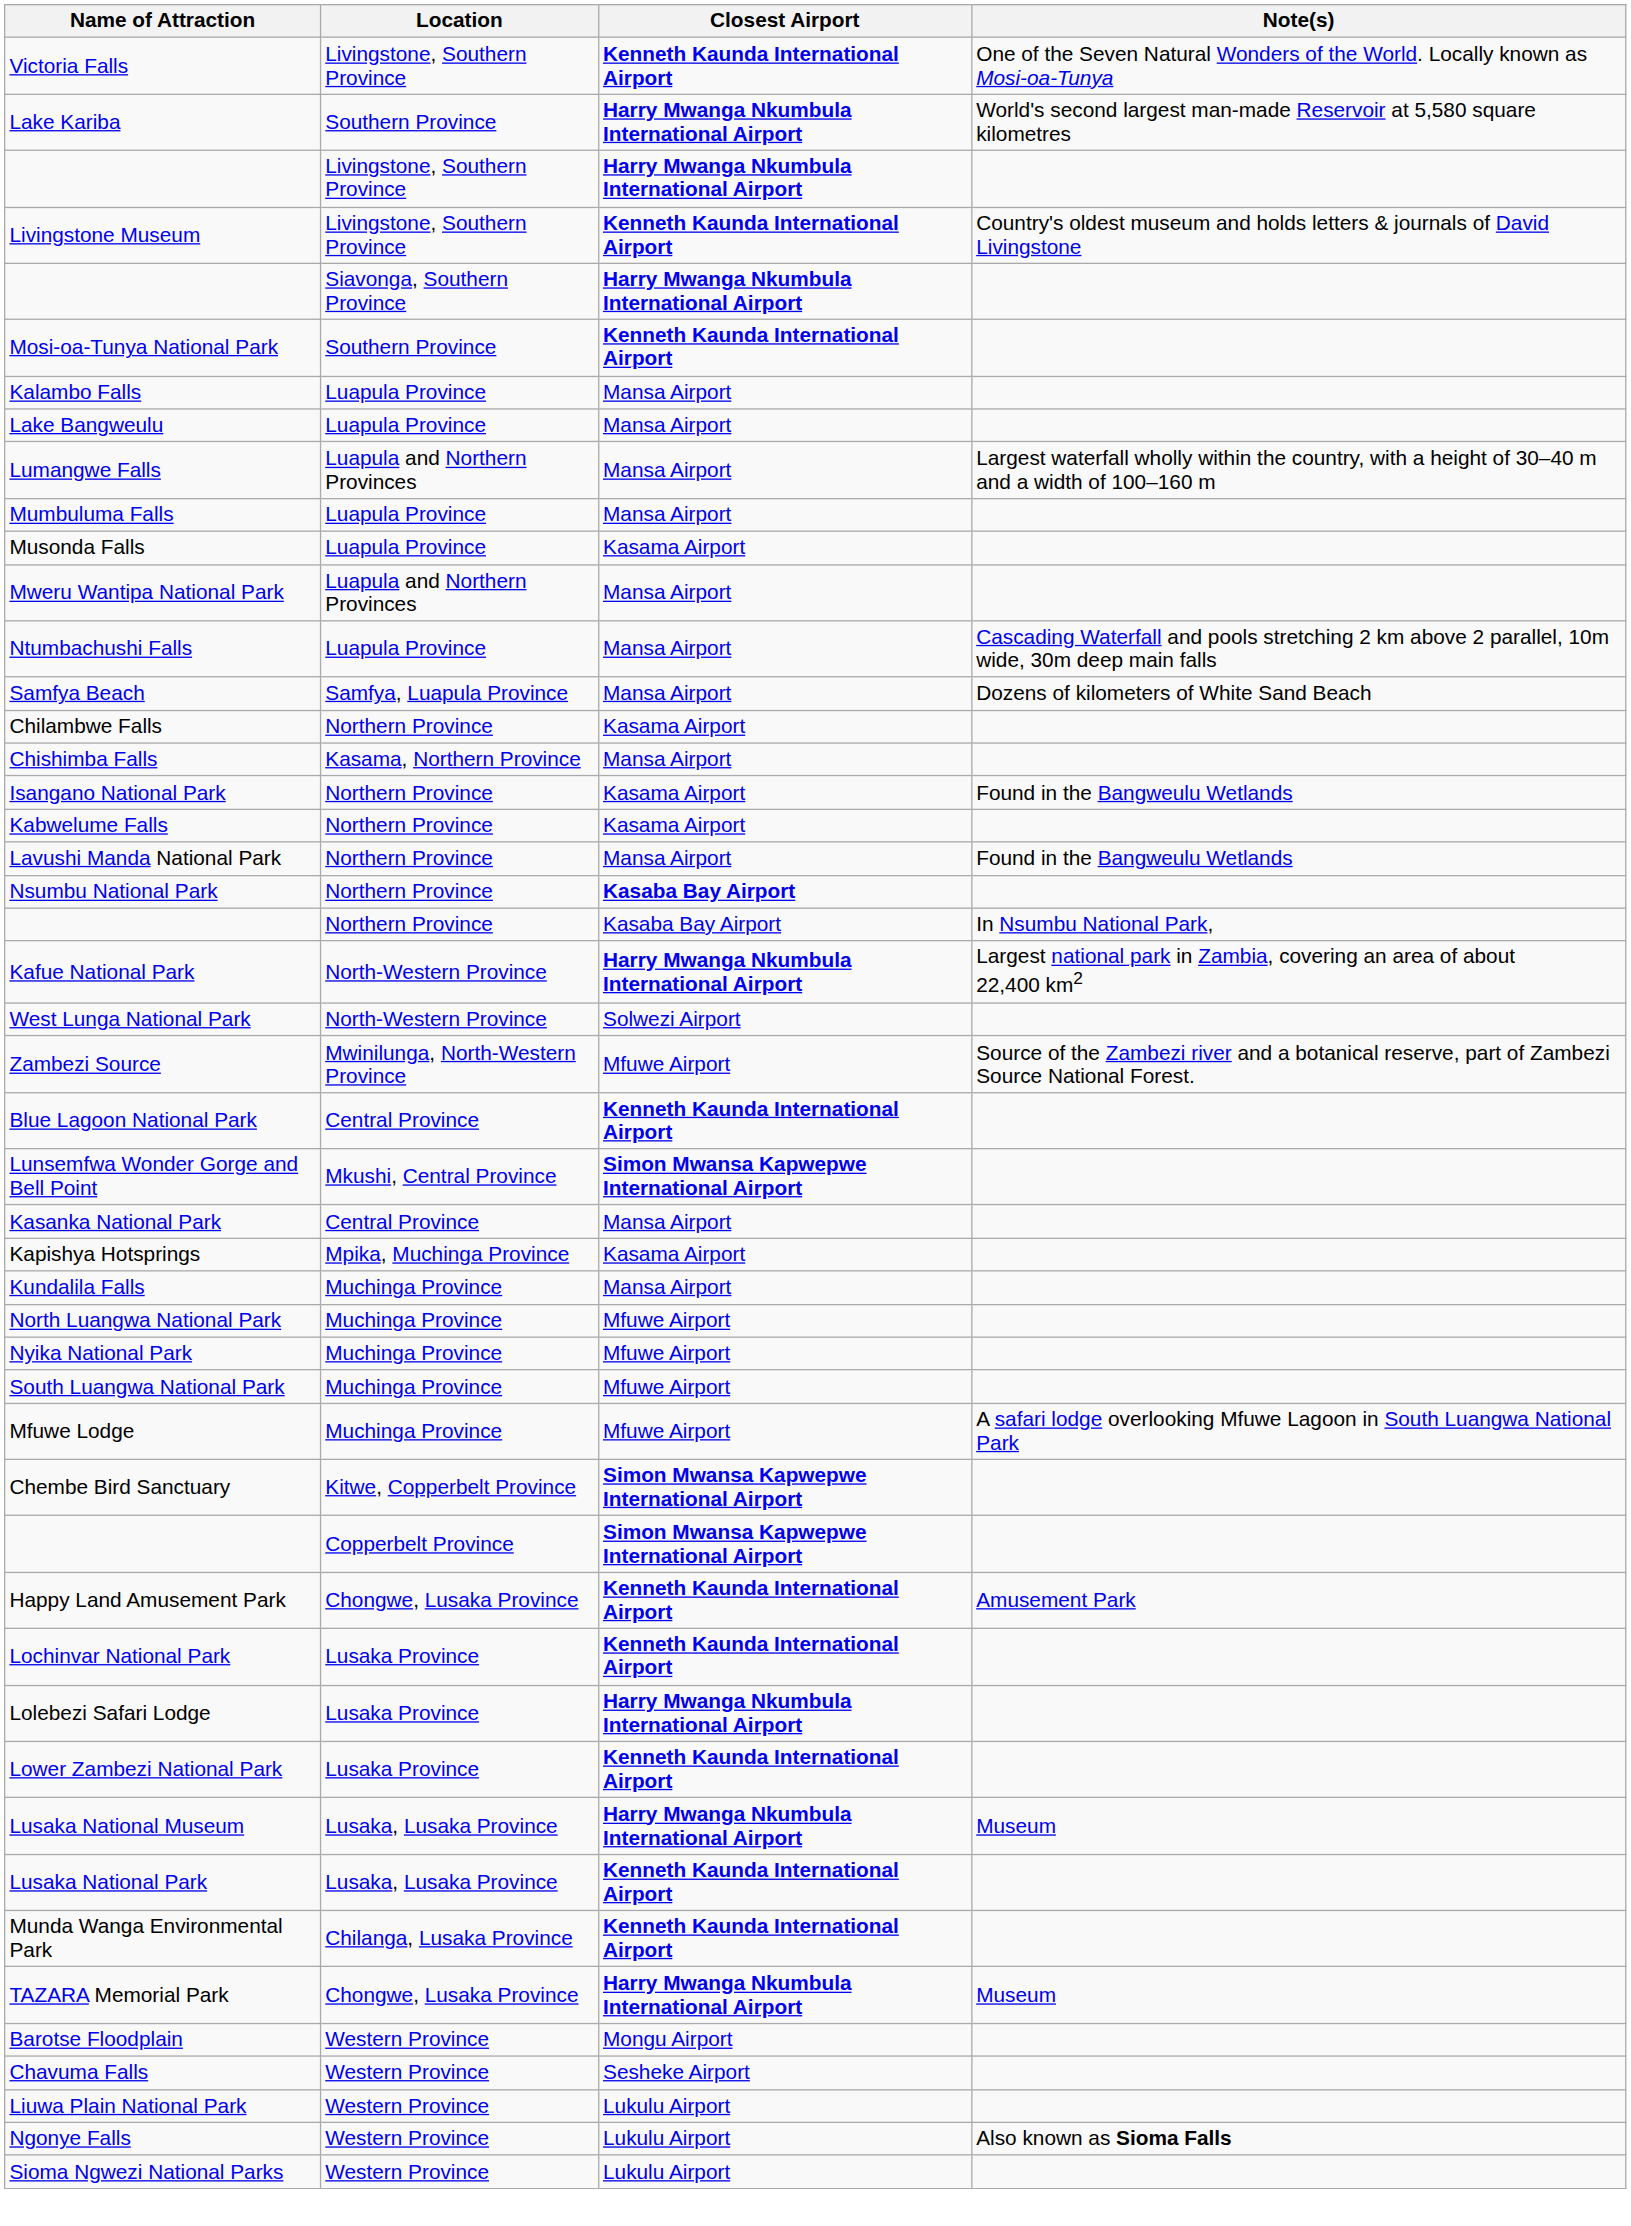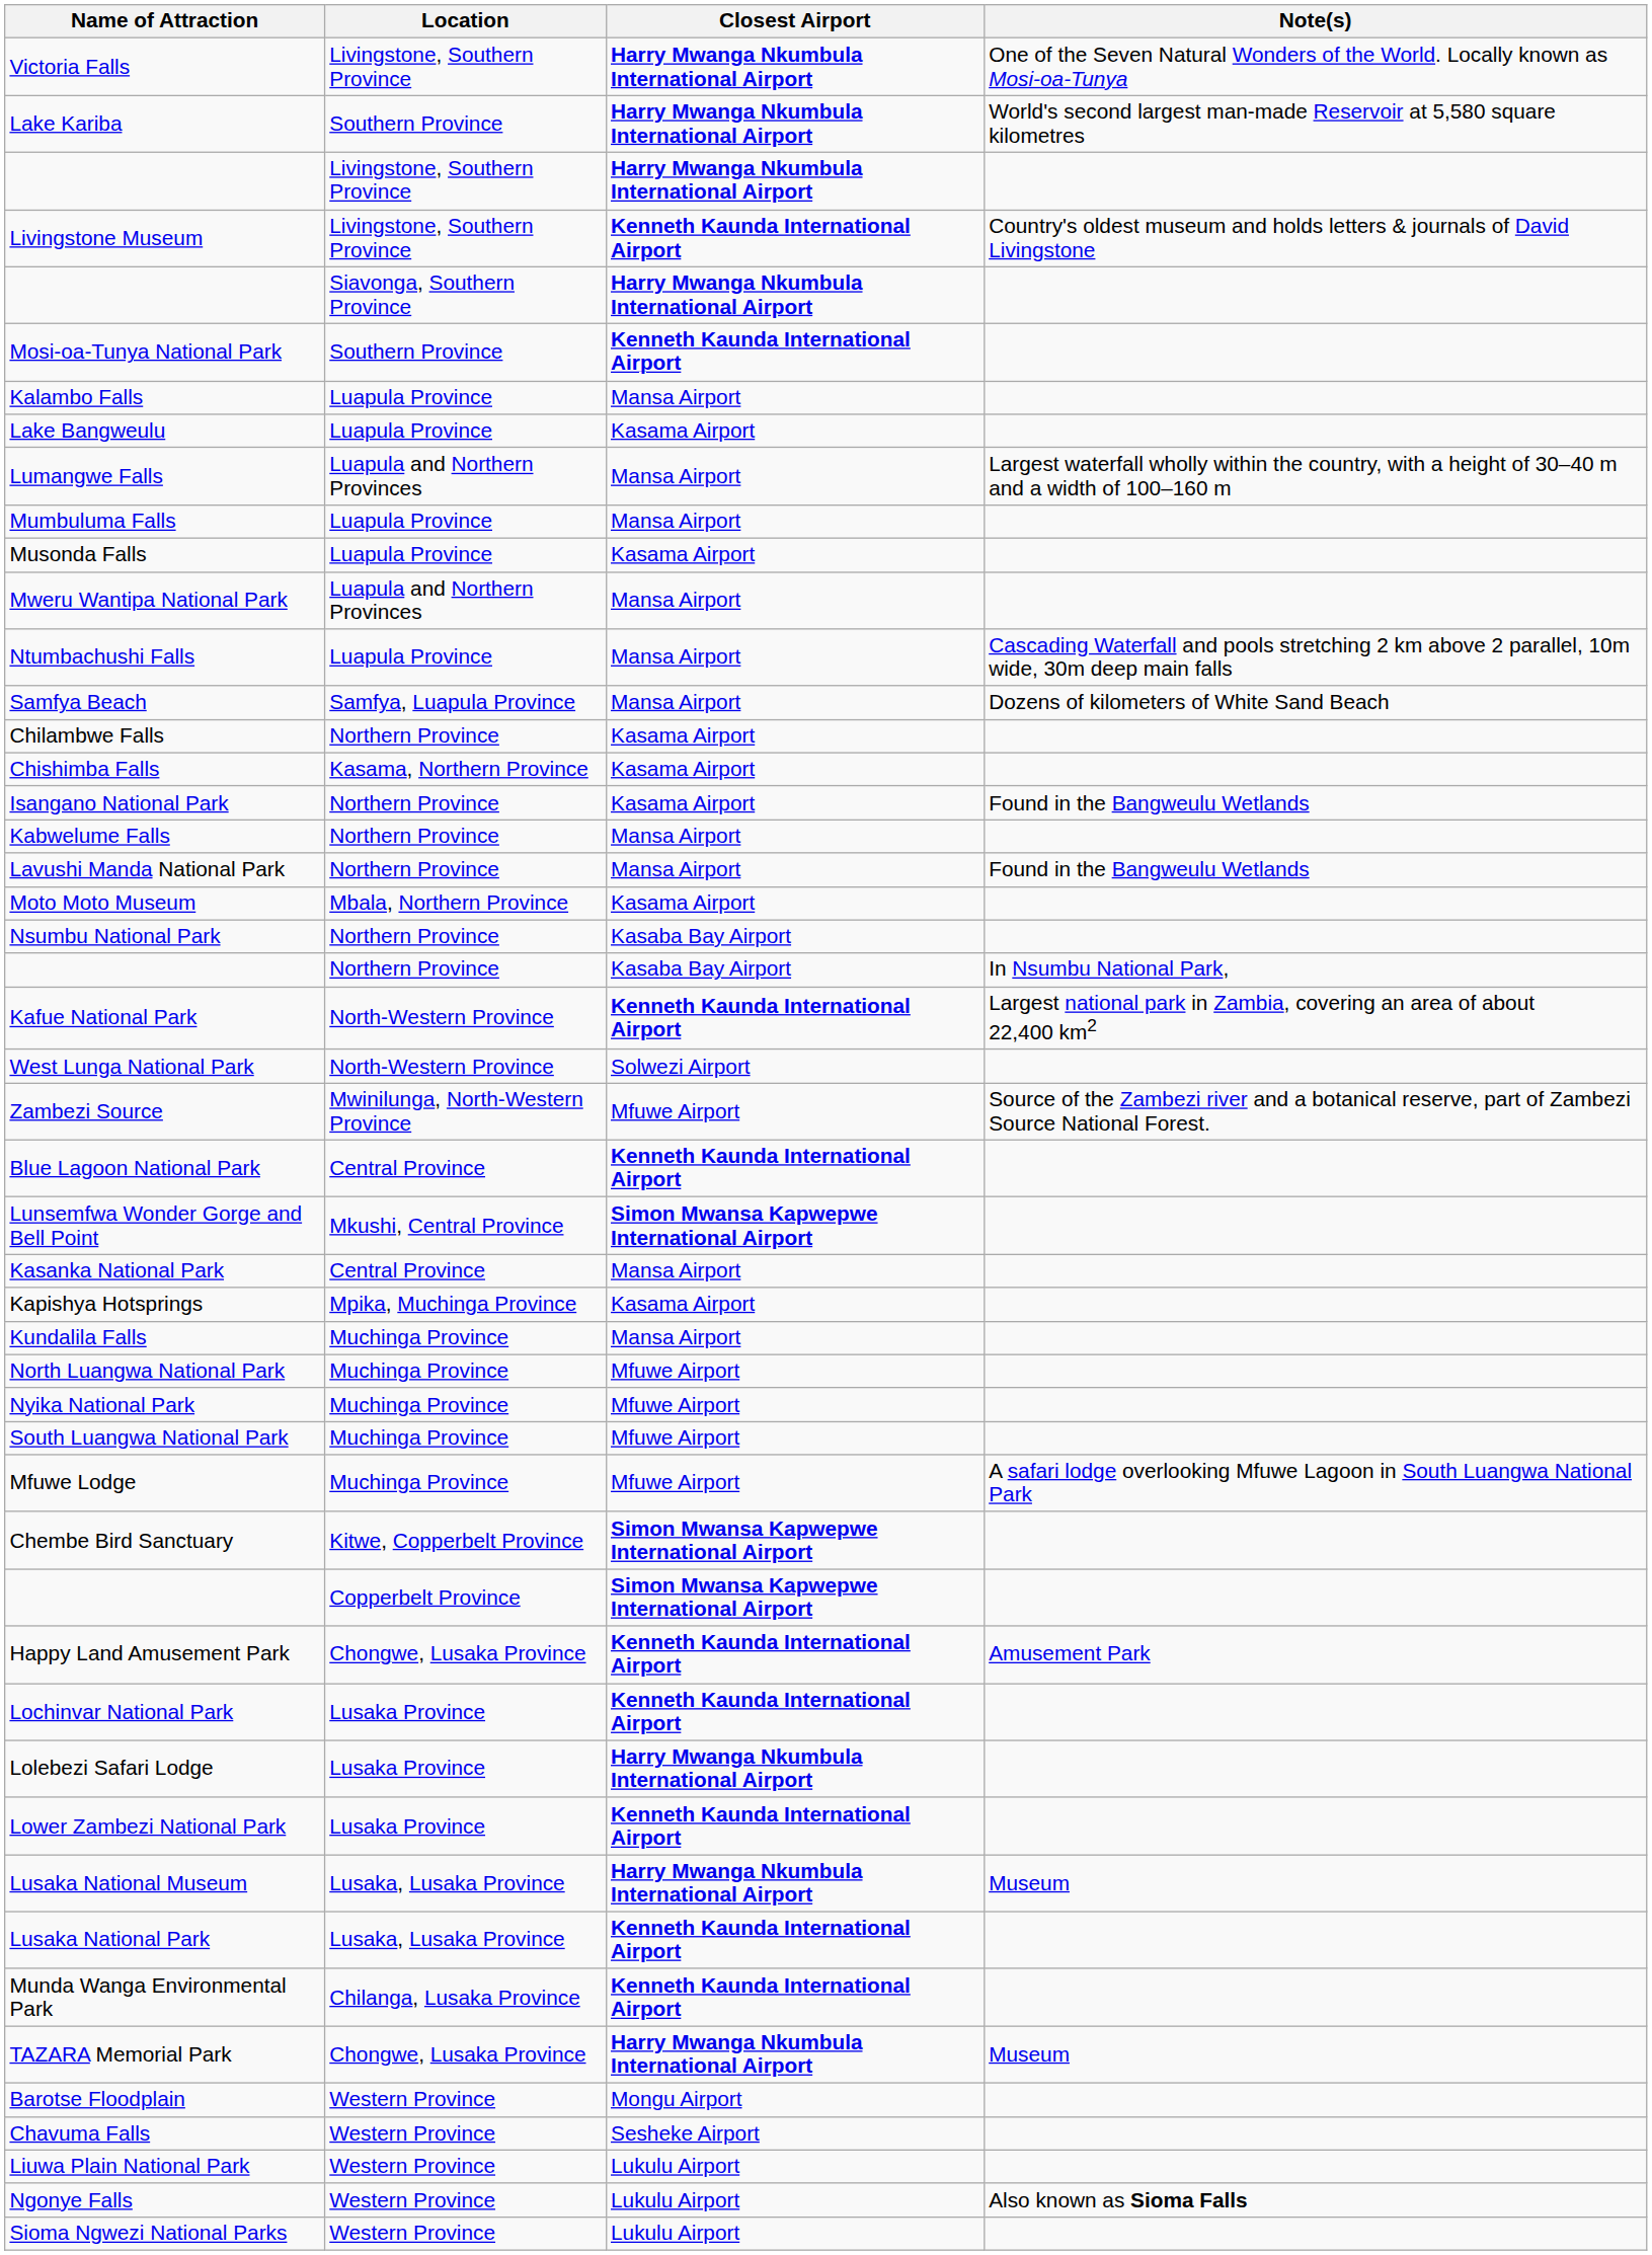Victoria Falls | Closest Airport: Kenneth Kaunda International Airport -> Harry Mwanga Nkumbula International Airport
Lake Bangweulu | Closest Airport: Mansa Airport -> Kasama Airport
Chishimba Falls | Closest Airport: Mansa Airport -> Kasama Airport
Kabwelume Falls | Closest Airport: Kasama Airport -> Mansa Airport
+ row: Moto Moto Museum | Mbala, Northern Province | Kasama Airport
Nsumbu National Park | Closest Airport: bold -> normal
Kafue National Park | Closest Airport: Harry Mwanga Nkumbula International Airport -> Kenneth Kaunda International Airport
